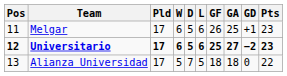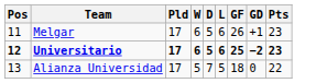- column: GA | 25 | 27 | 18
